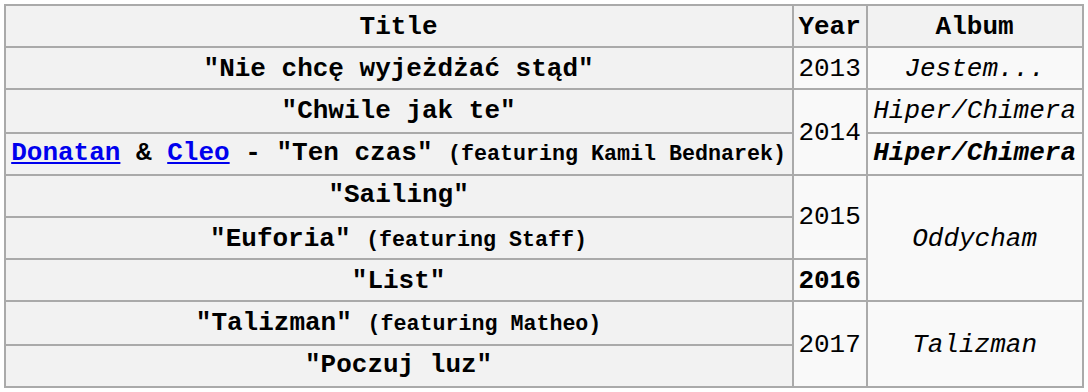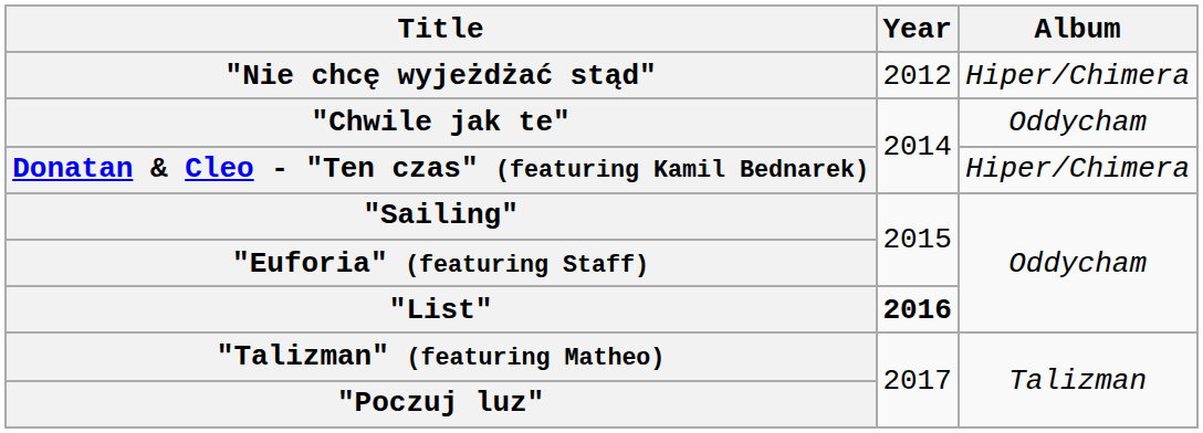"Nie chcę wyjeżdżać stąd" | Year: 2013 -> 2012
"Nie chcę wyjeżdżać stąd" | Album: Jestem... -> Hiper/Chimera
"Chwile jak te" | Album: Hiper/Chimera -> Oddycham
Donatan & Cleo - "Ten czas" (featuring Kamil Bednarek) | Album: bold -> normal
